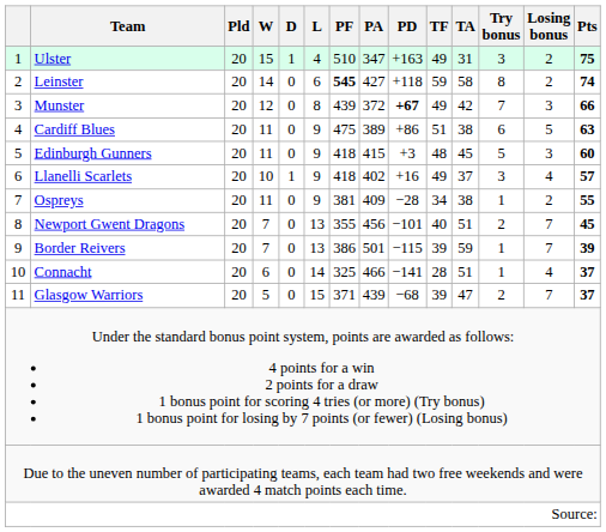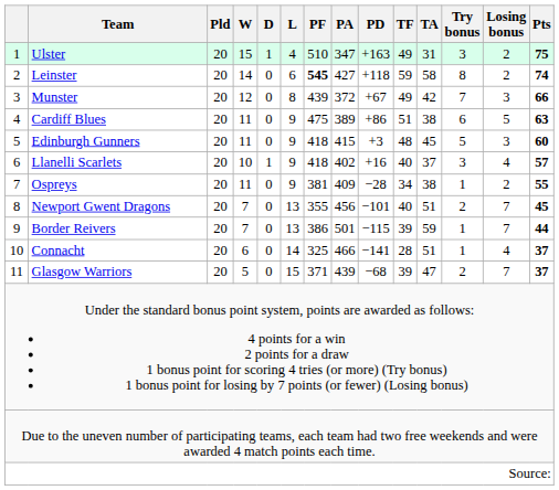Munster | PD: bold -> normal
Llanelli Scarlets | TF: 49 -> 40
Border Reivers | Pts: 39 -> 44
